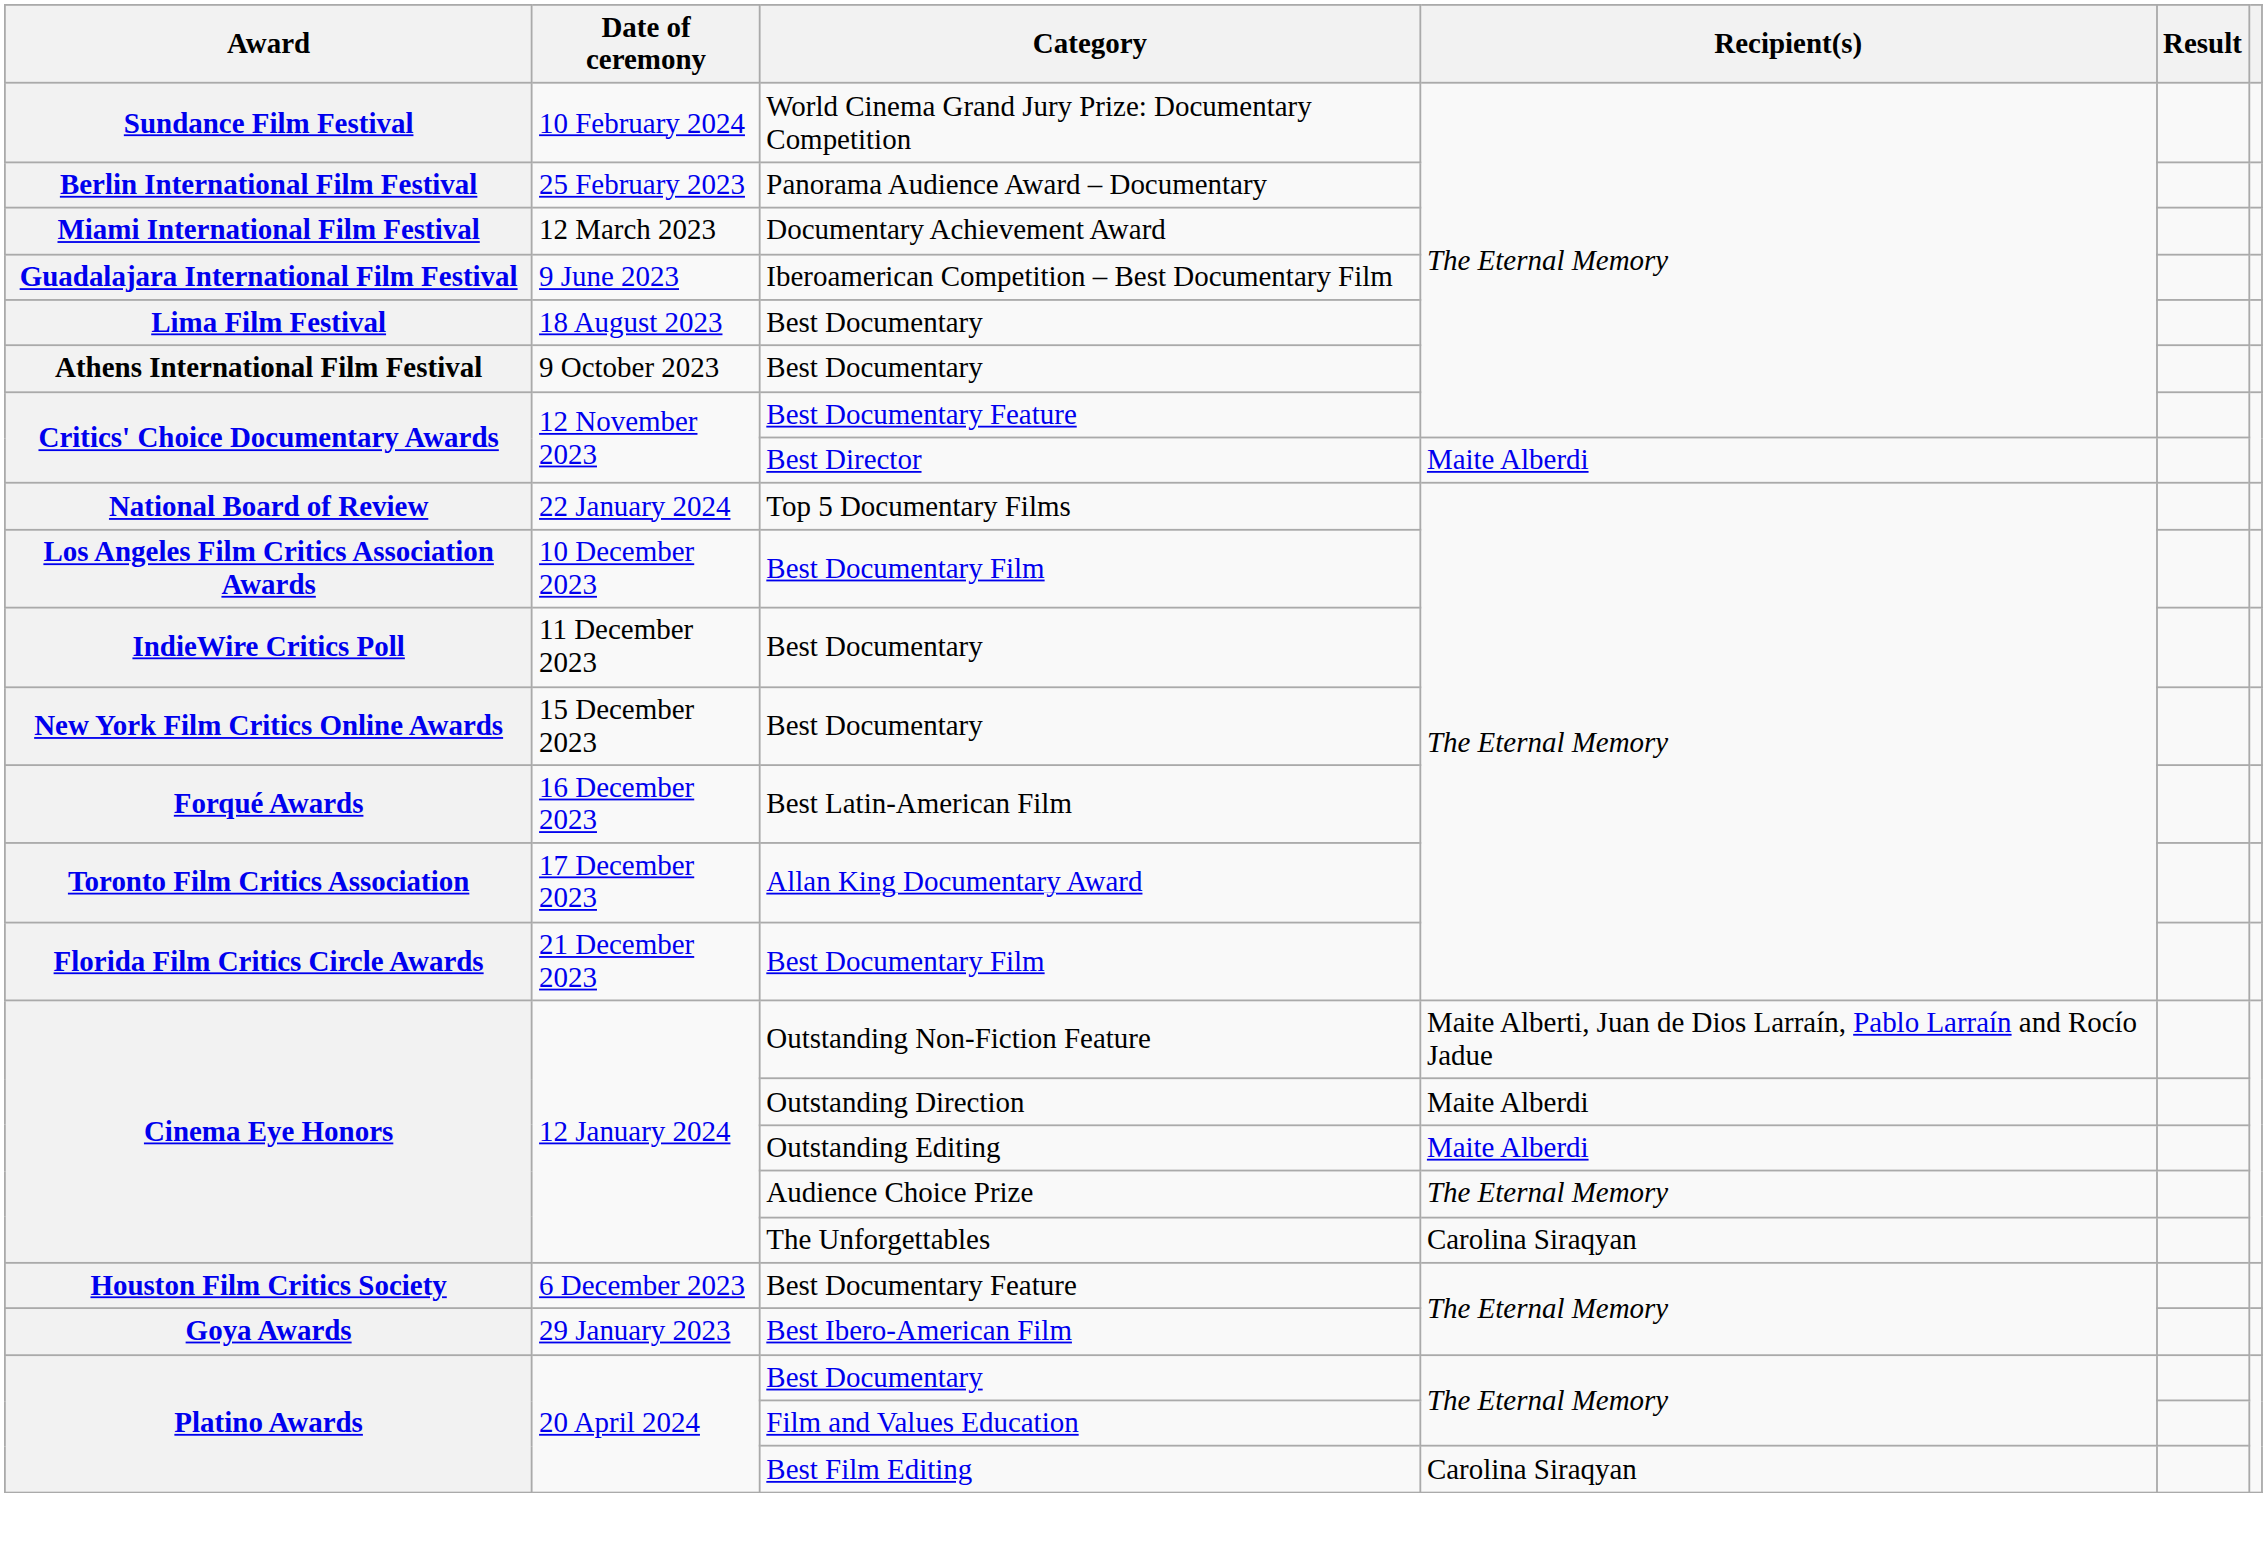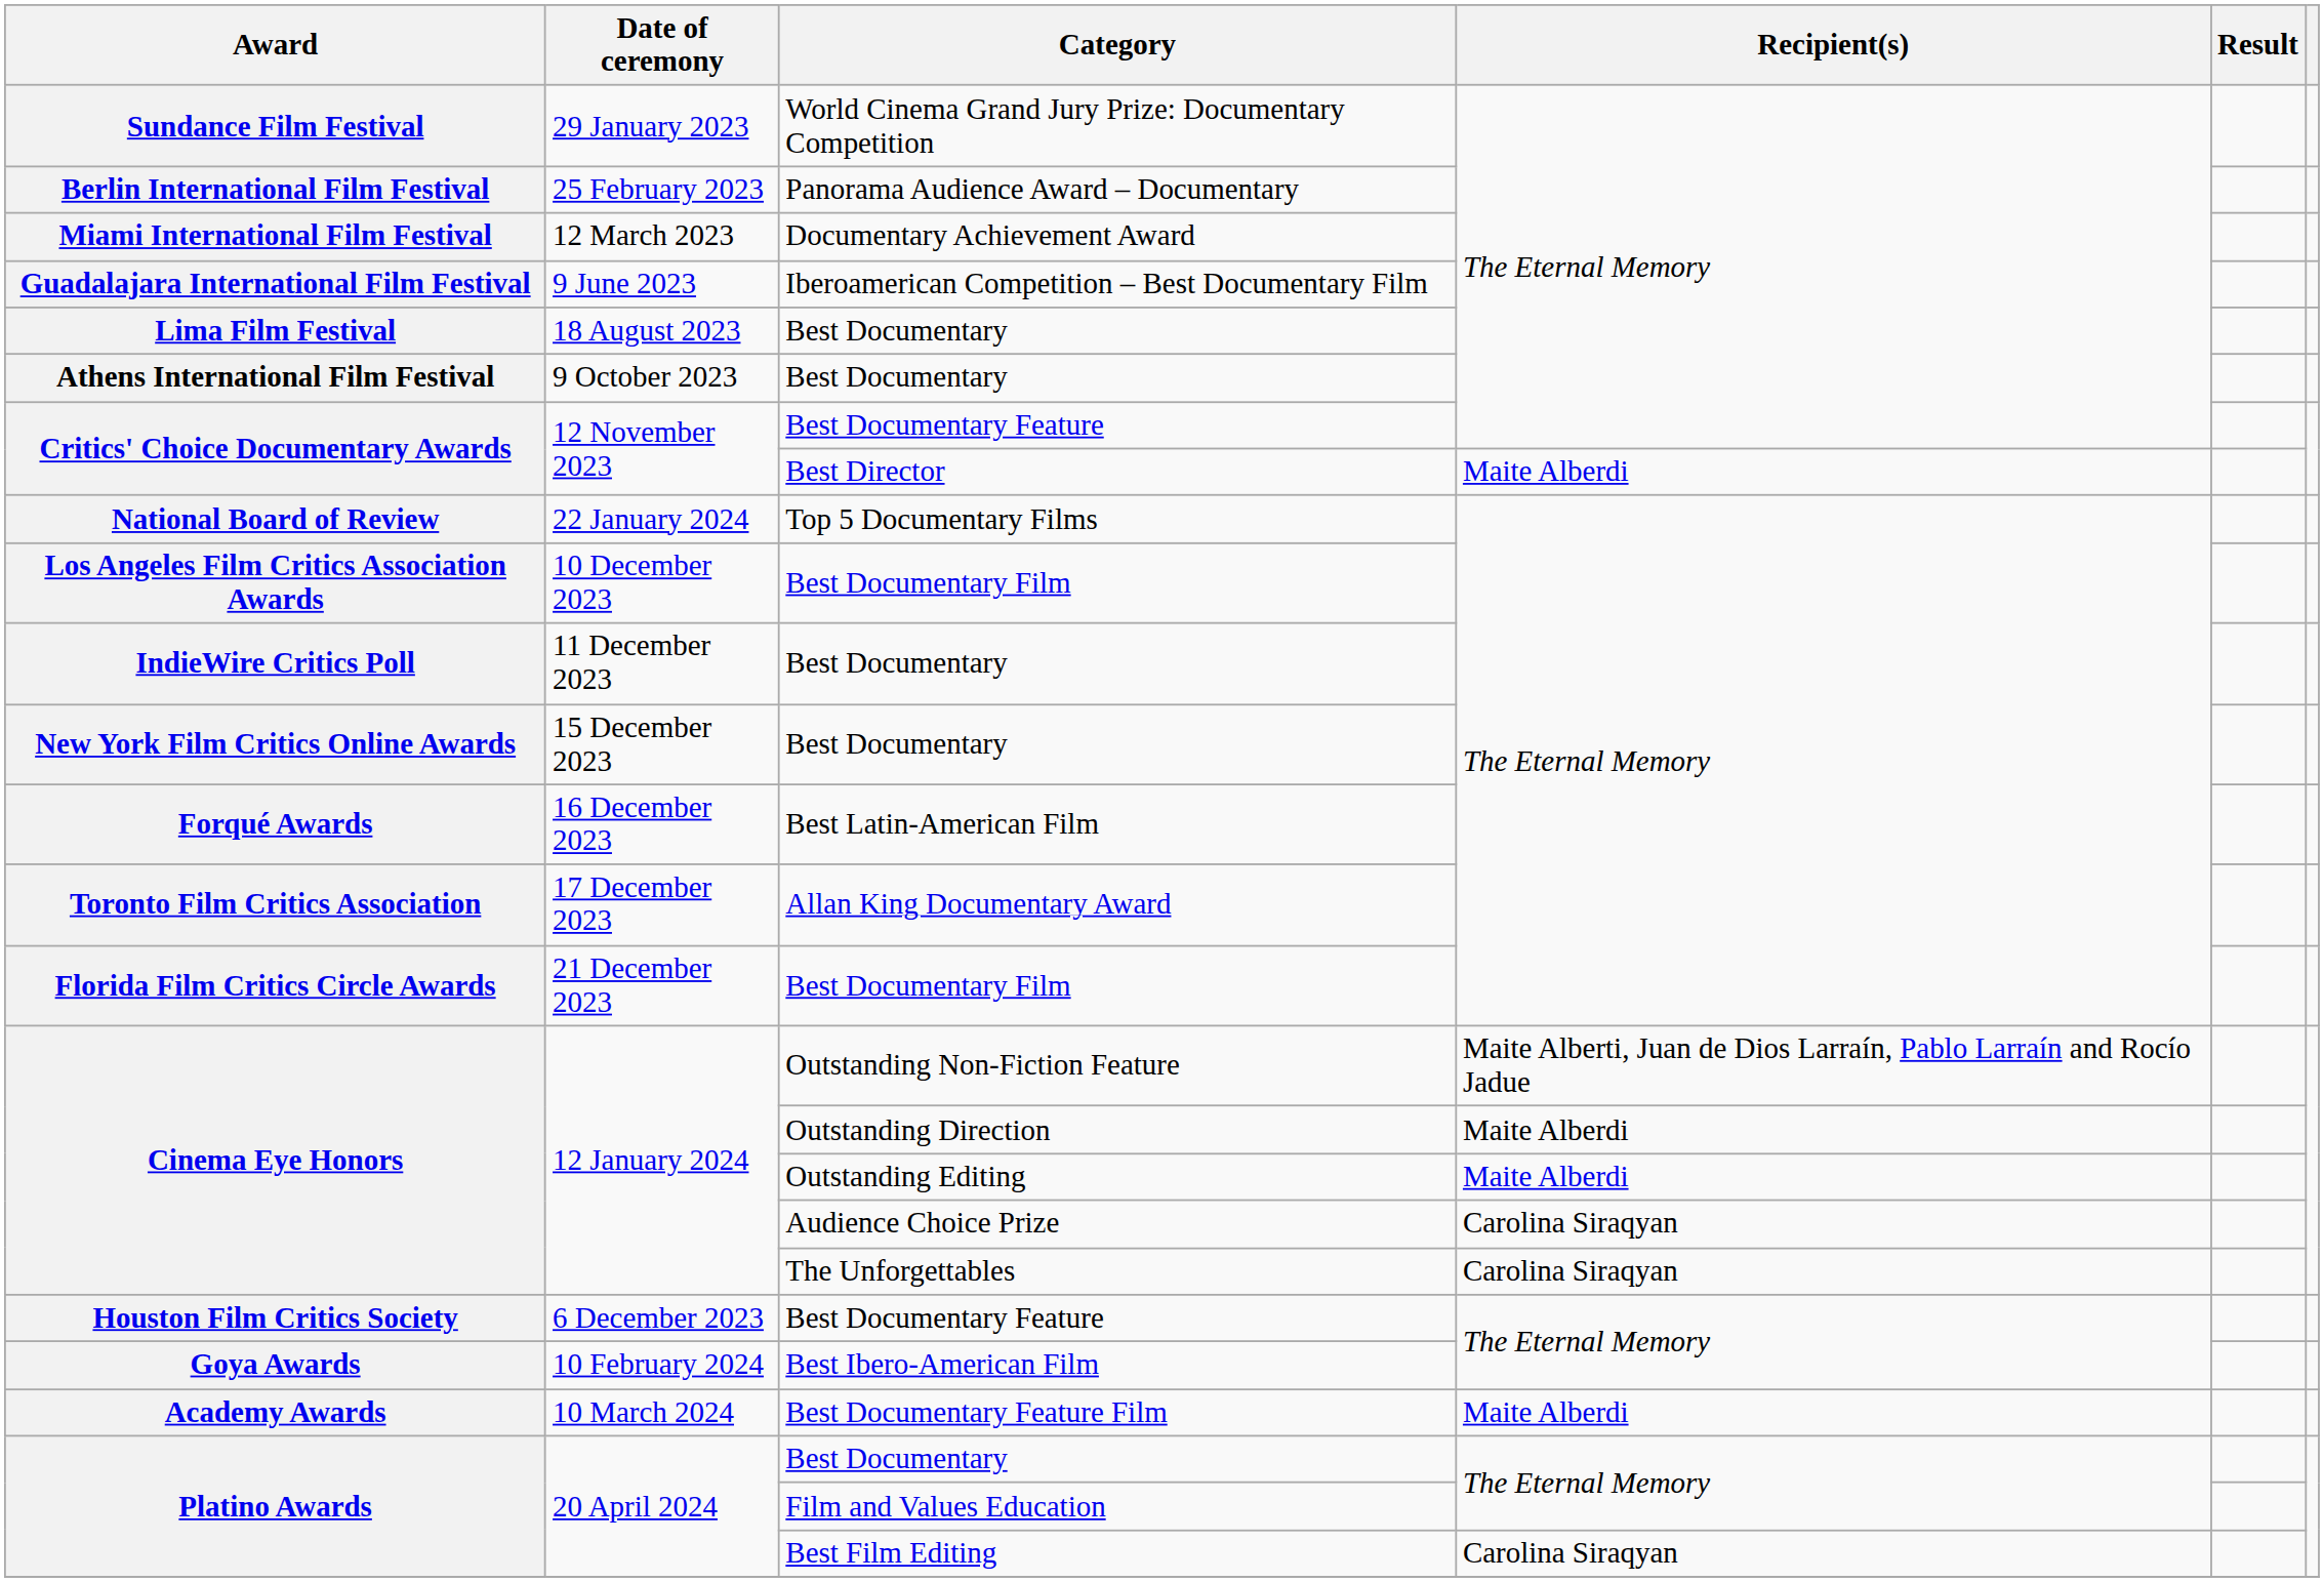World Cinema Grand Jury Prize: Documentary Competition | Date of ceremony: 10 February 2024 -> 29 January 2023
Audience Choice Prize | Recipient(s): The Eternal Memory -> Carolina Siraqyan
Best Ibero-American Film | Date of ceremony: 29 January 2023 -> 10 February 2024
+ row: Academy Awards | 10 March 2024 | Best Documentary Feature Film | Maite Alberdi
